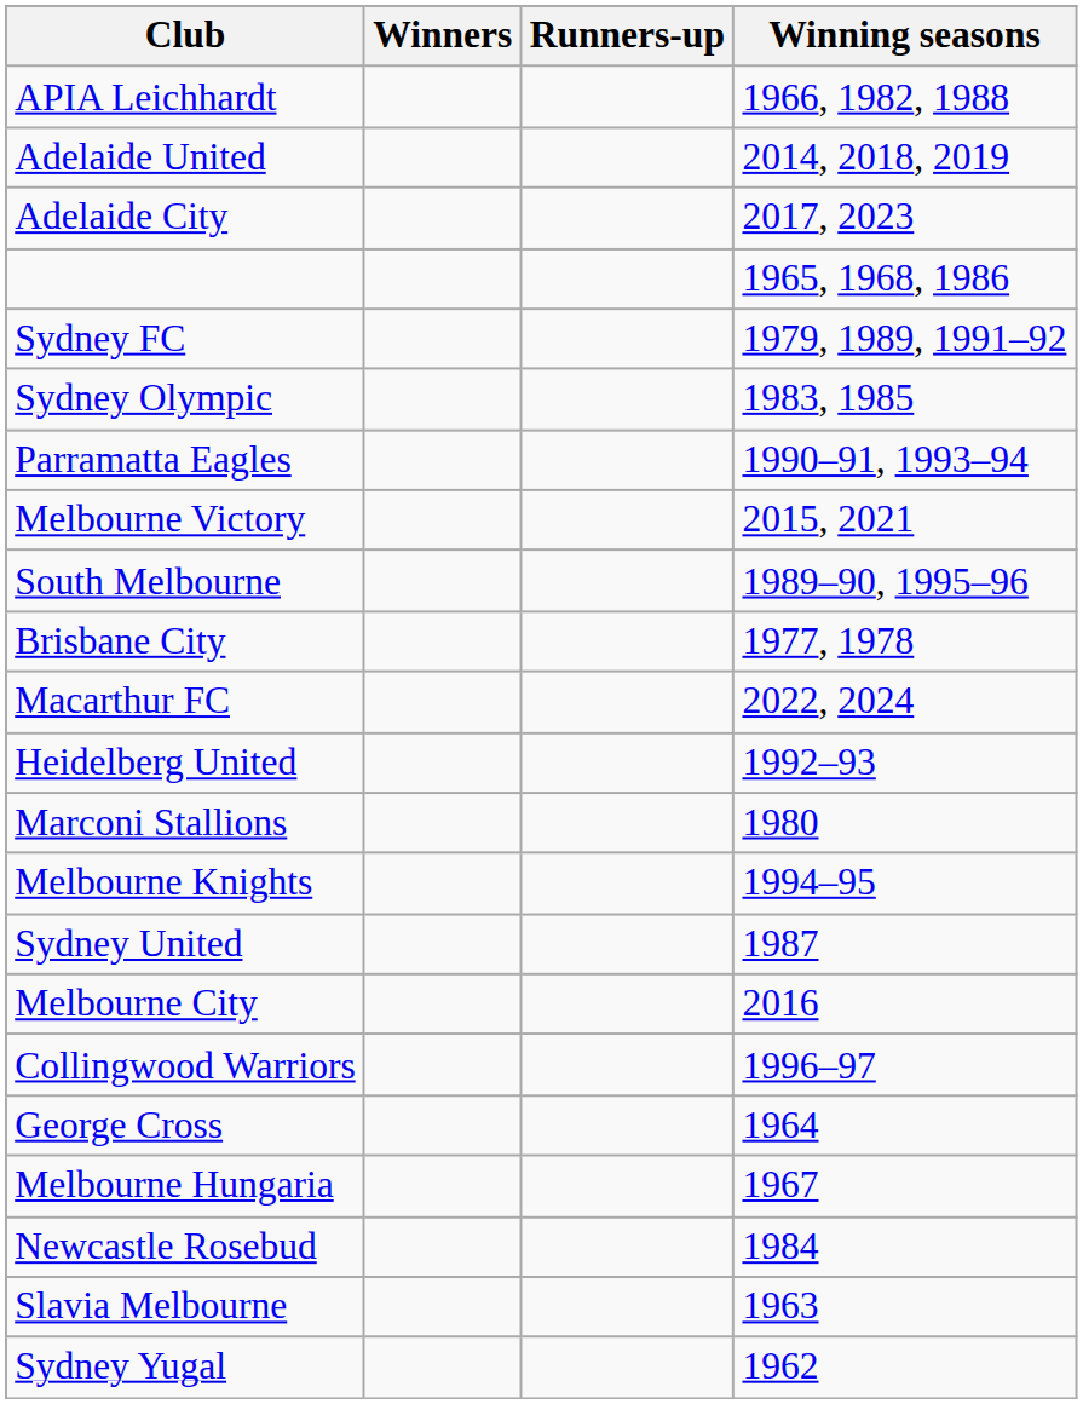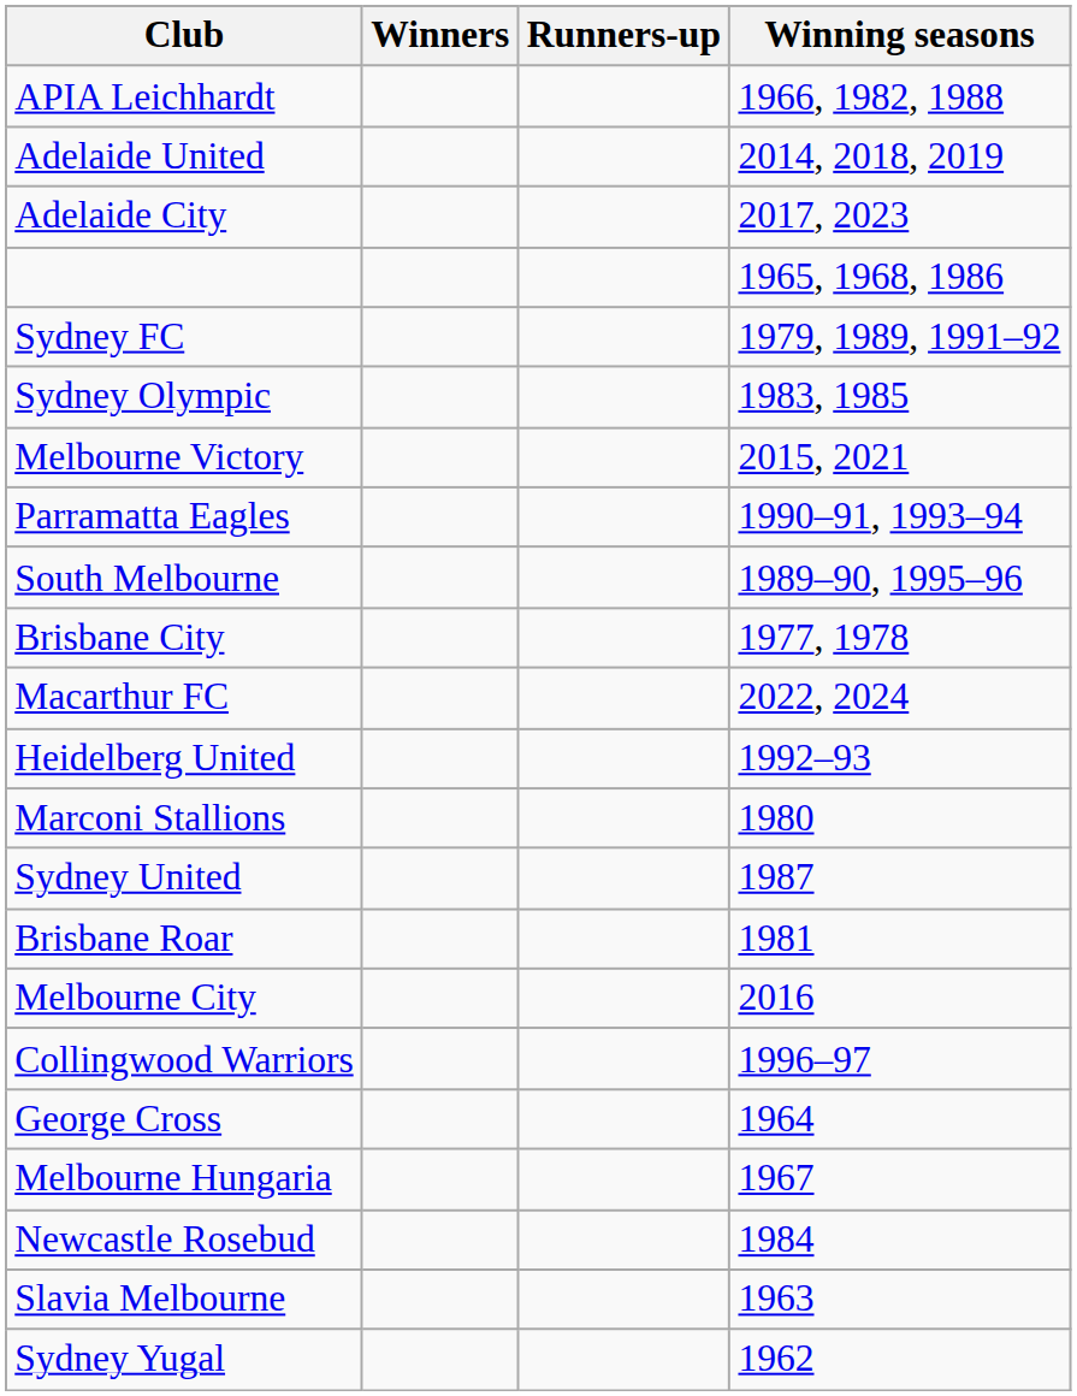rows swapped: Melbourne Victory <-> Parramatta Eagles
- row: Melbourne Knights | 1994–95
+ row: Brisbane Roar | 1981
